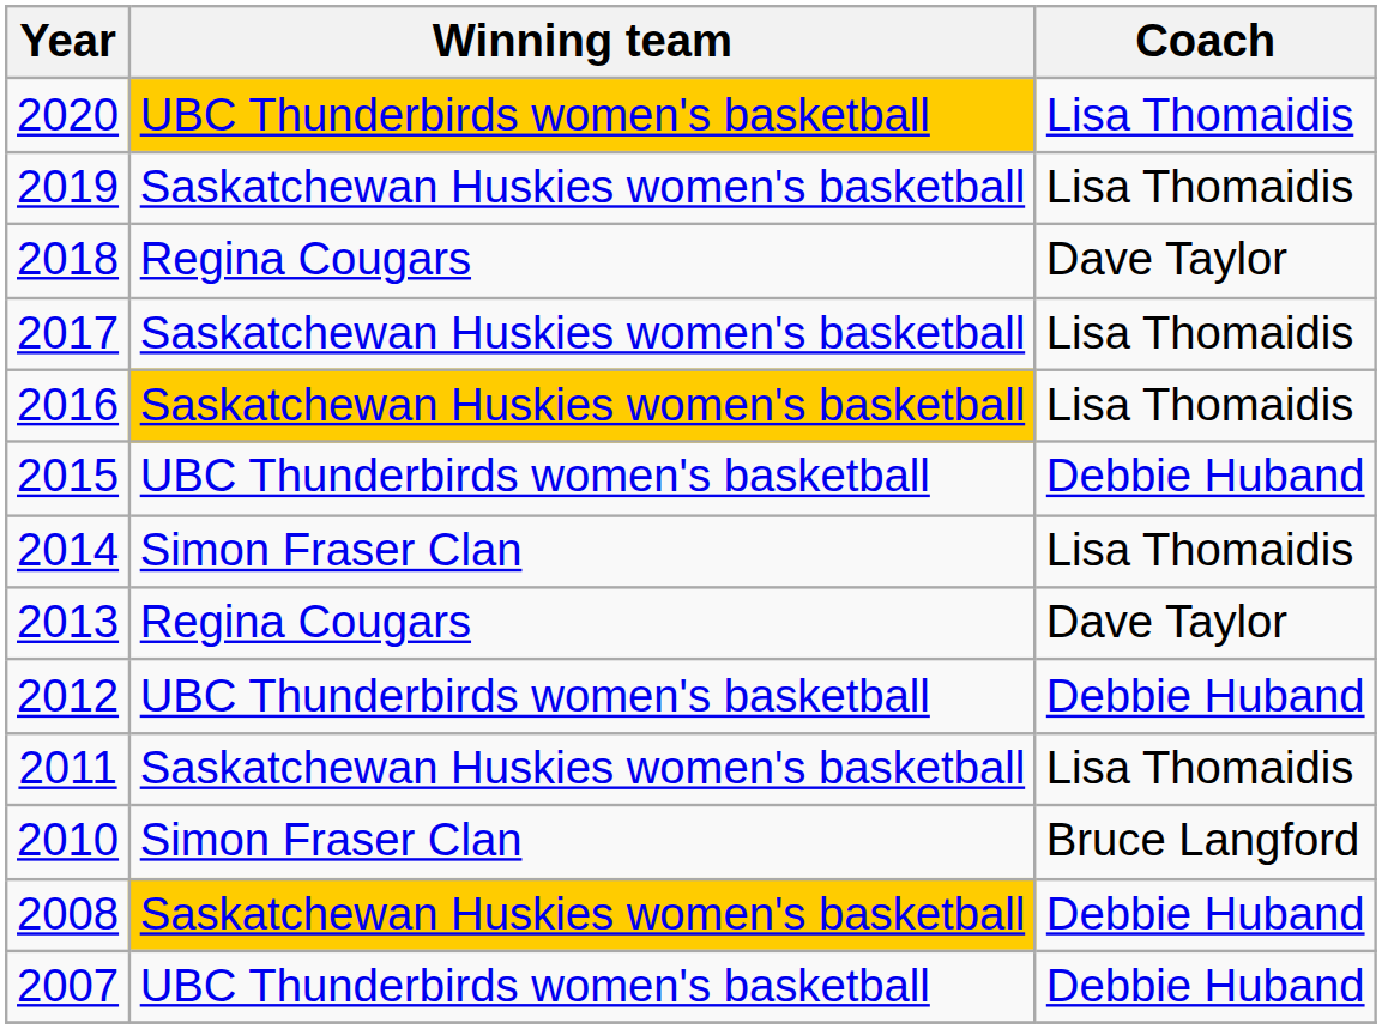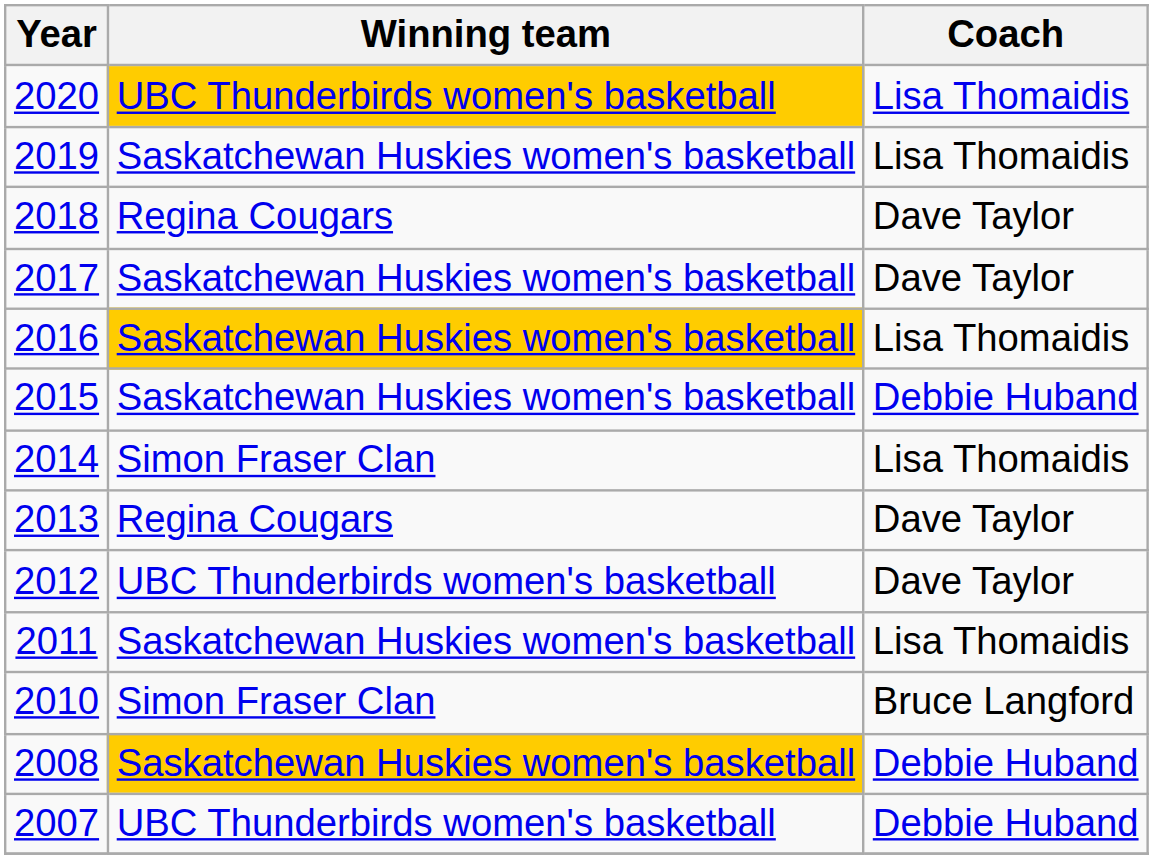2017 | Coach: Lisa Thomaidis -> Dave Taylor
2015 | Winning team: UBC Thunderbirds women's basketball -> Saskatchewan Huskies women's basketball
2012 | Coach: Debbie Huband -> Dave Taylor
